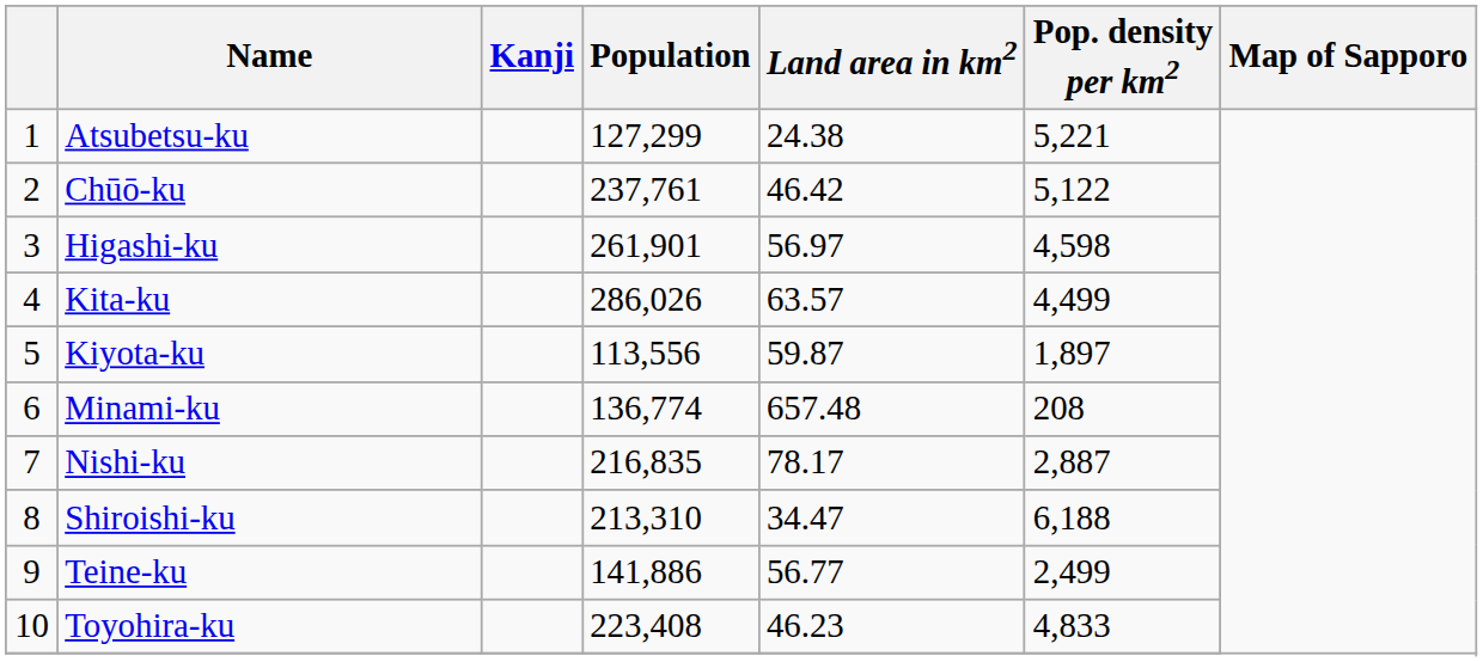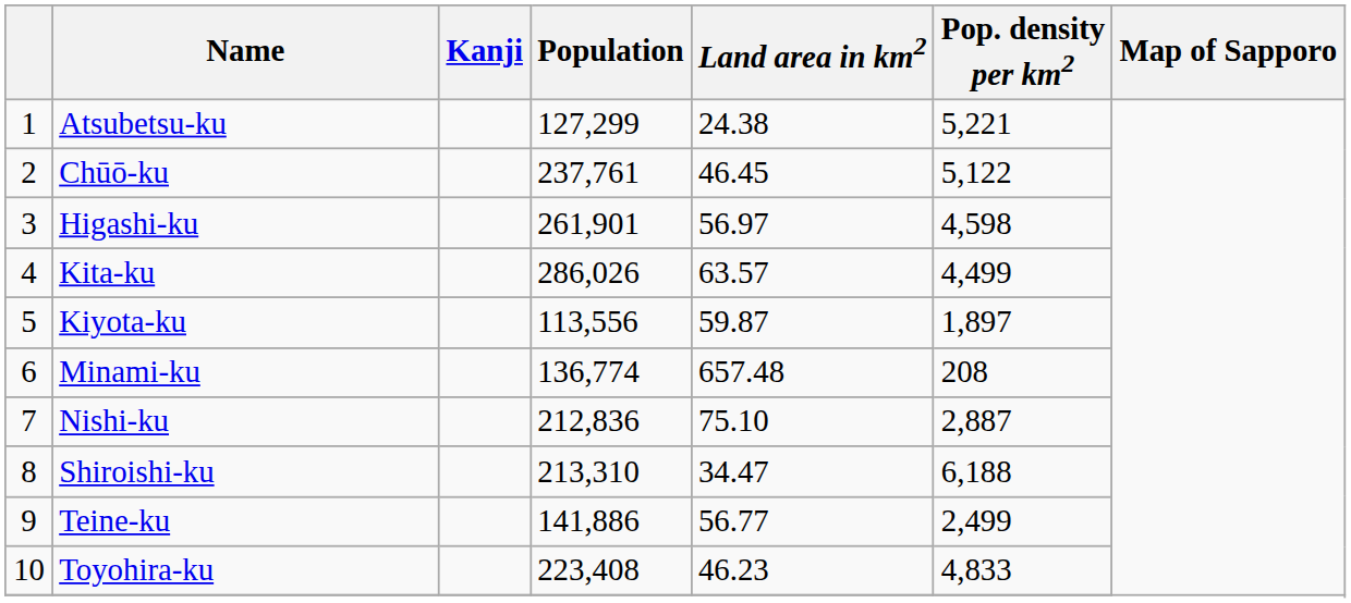Chūō-ku | Land area in km2: 46.42 -> 46.45
Nishi-ku | Population: 216,835 -> 212,836
Nishi-ku | Land area in km2: 78.17 -> 75.10
